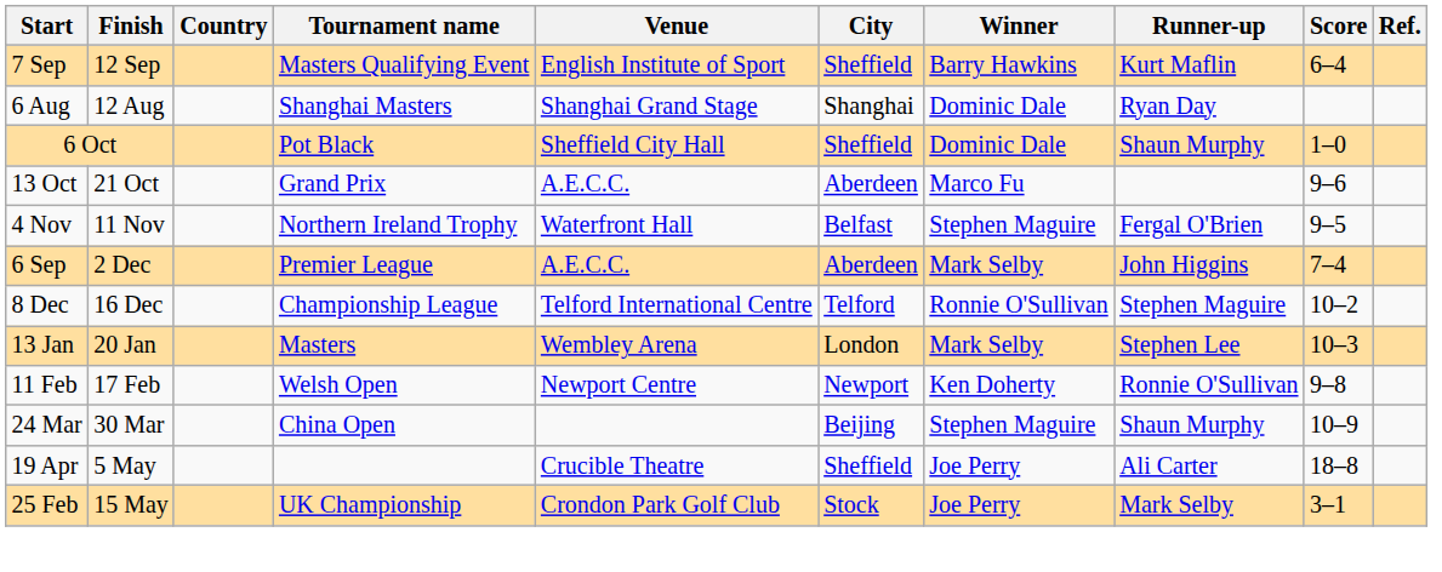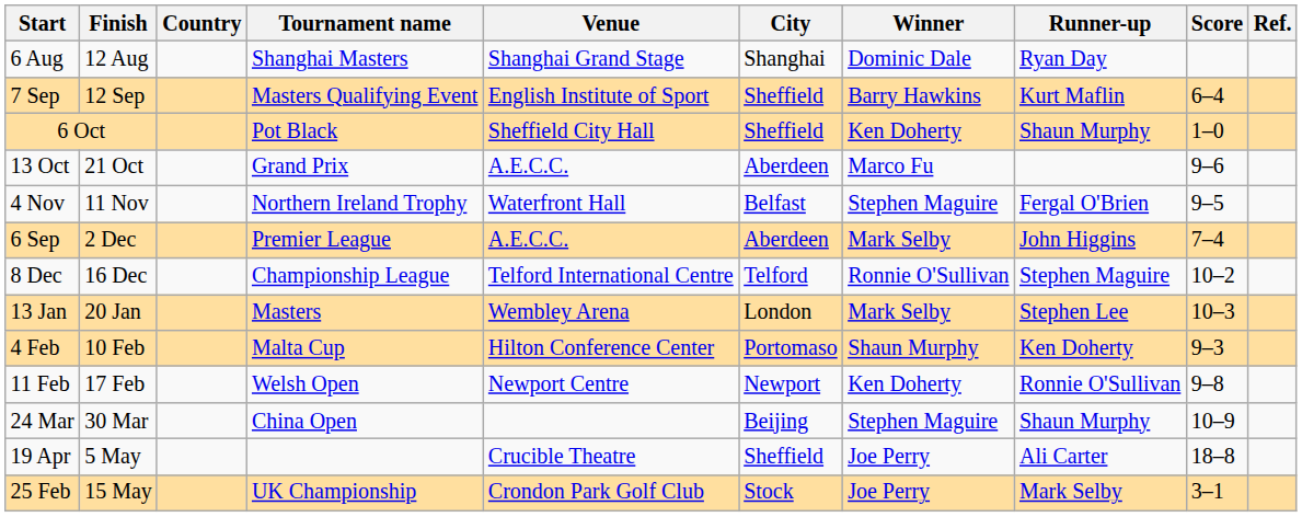rows swapped: 6 Aug <-> 7 Sep
6 Oct | Winner: Dominic Dale -> Ken Doherty
+ row: 4 Feb | 10 Feb | Malta Cup | Hilton Conference Center | Portomaso | Shaun Murphy | Ken Doherty | 9–3
